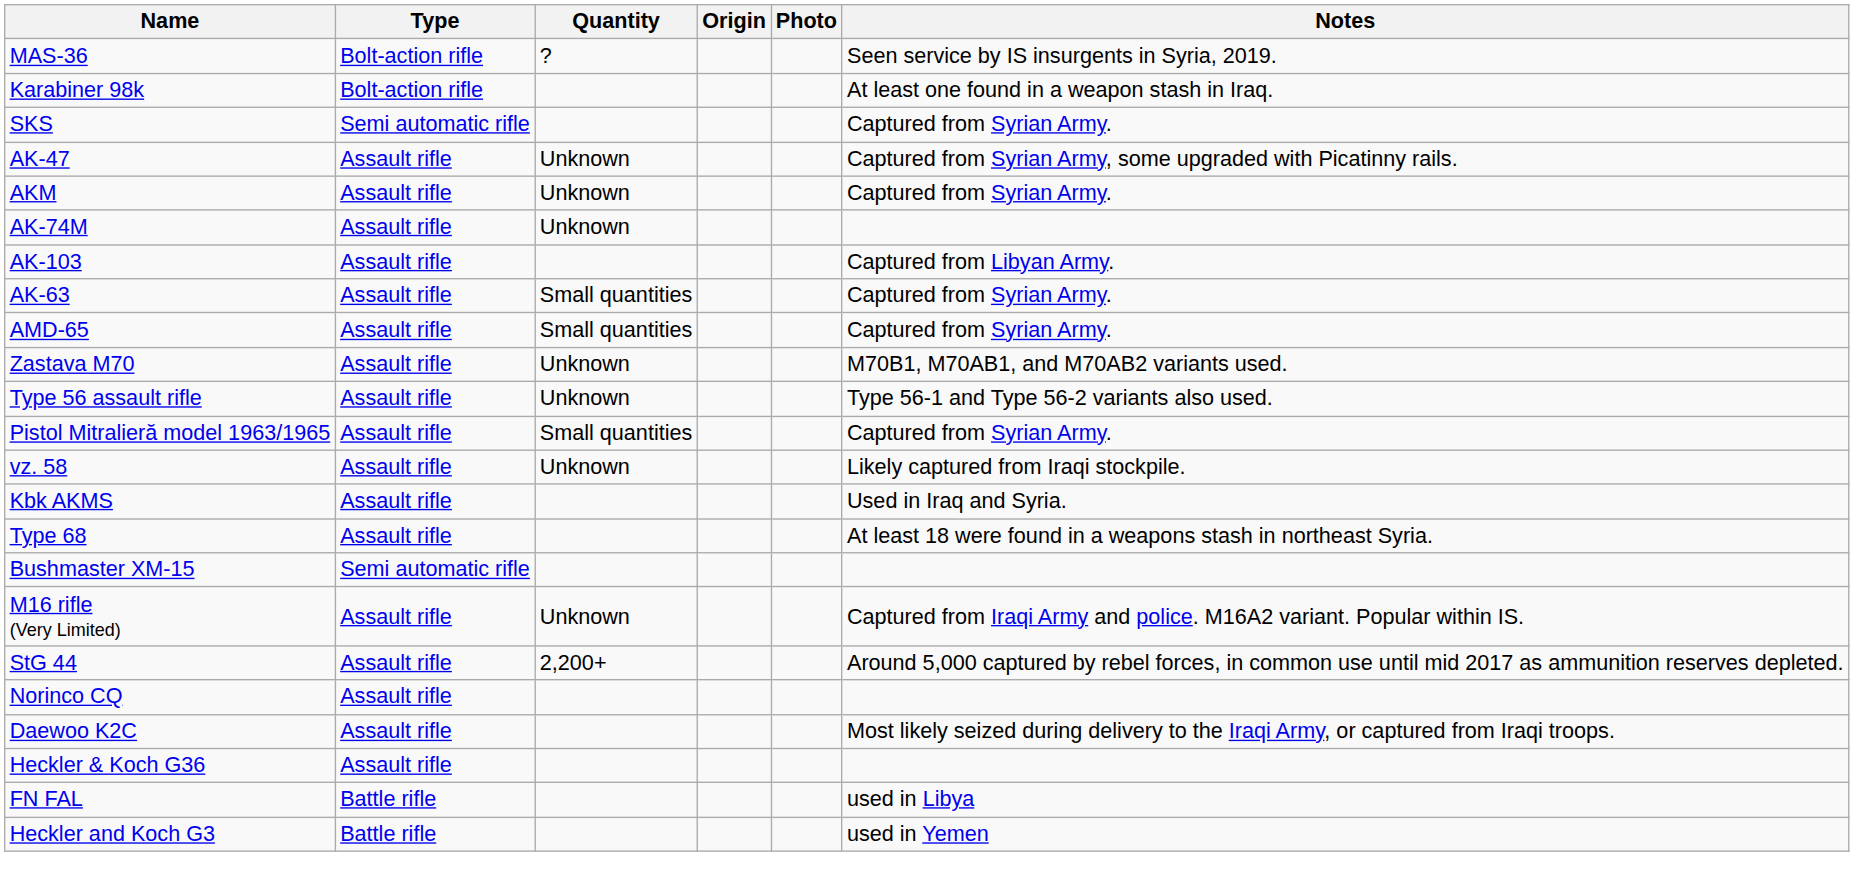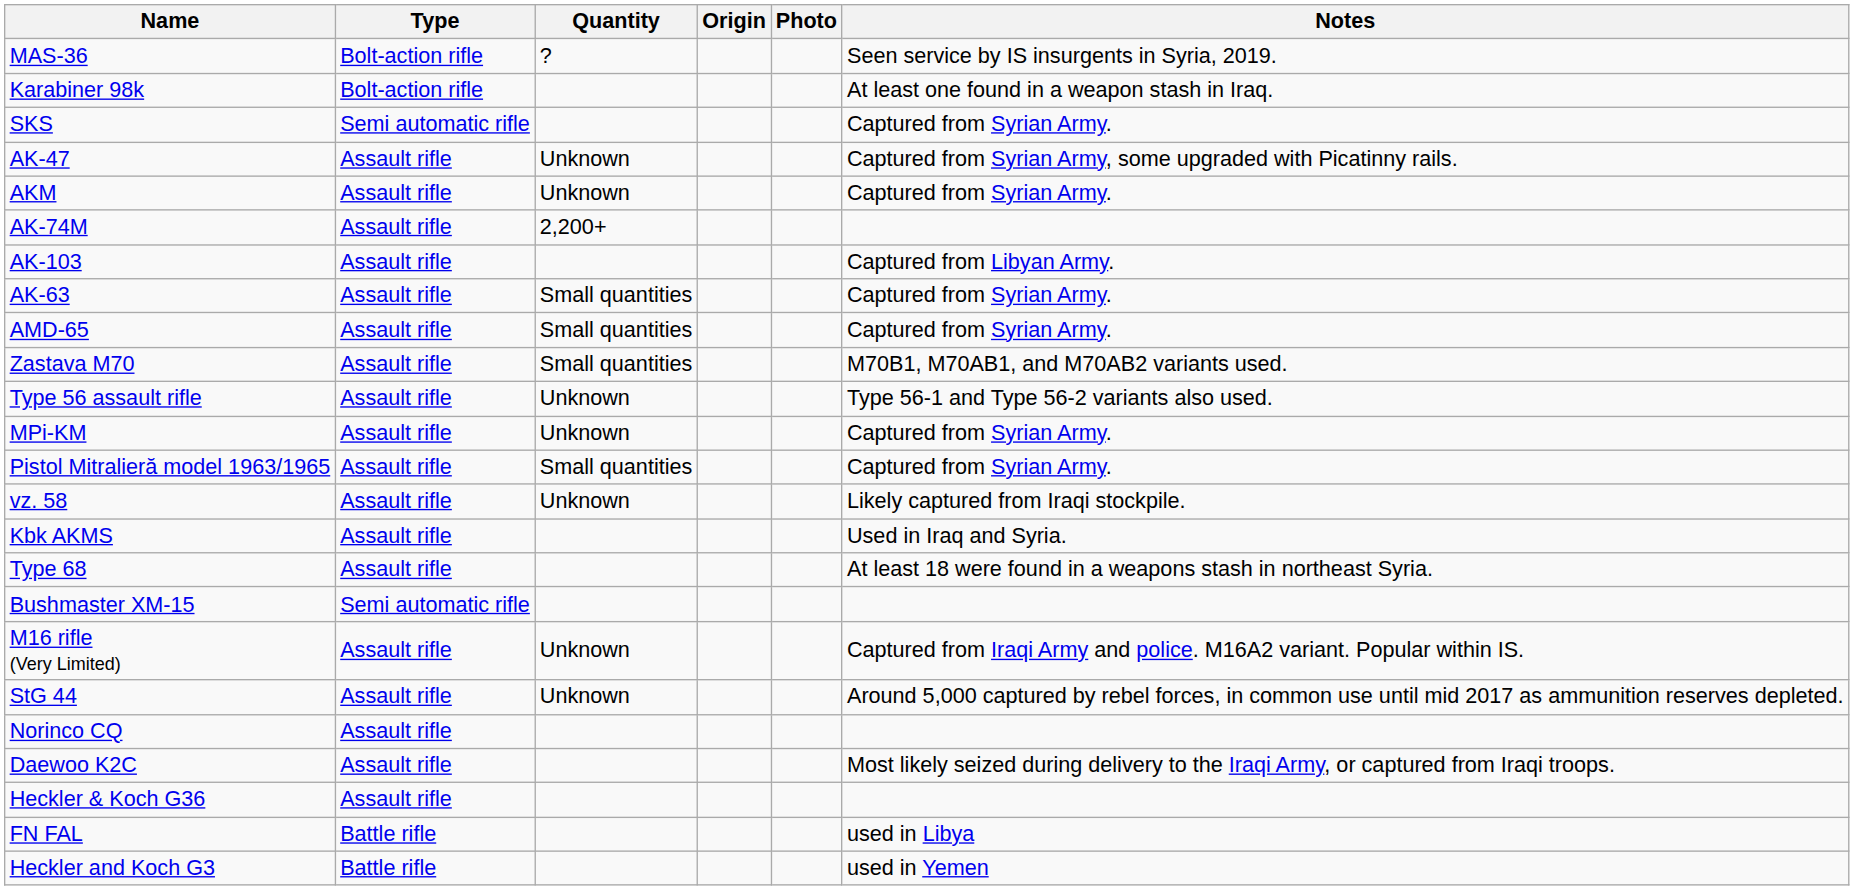AK-74M | Quantity: Unknown -> 2,200+
Zastava M70 | Quantity: Unknown -> Small quantities
+ row: MPi-KM | Assault rifle | Unknown | Captured from Syrian Army.
StG 44 | Quantity: 2,200+ -> Unknown
